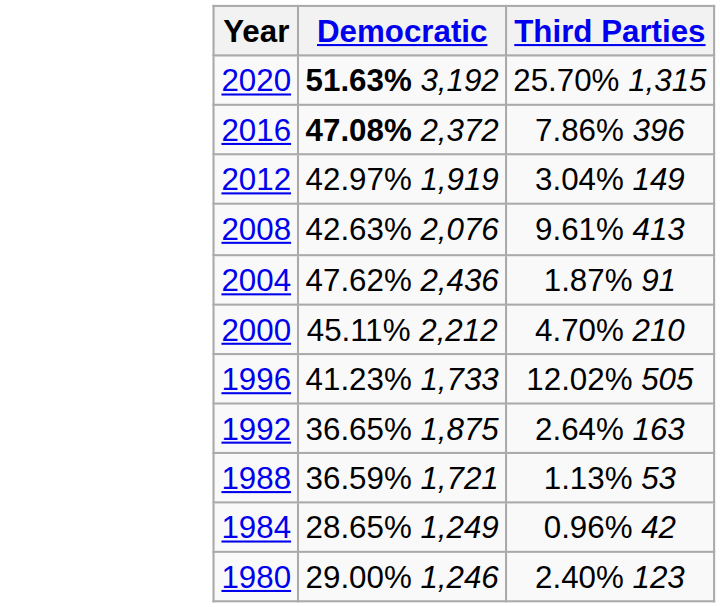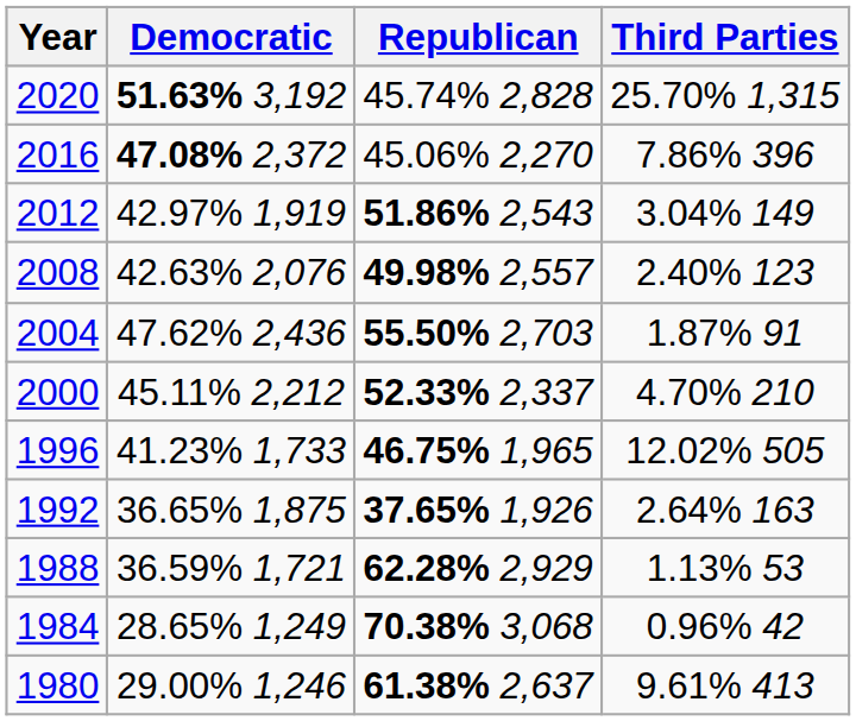+ column: Republican | 45.74% 2,828 | 45.06% 2,270 | 51.86% 2,543 | 49.98% 2,557 | 55.50% 2,703 | 52.33% 2,337 | 46.75% 1,965 | 37.65% 1,926 | 62.28% 2,929 | 70.38% 3,068 | 61.38% 2,637
2008 | Third Parties: 9.61% 413 -> 2.40% 123
1980 | Third Parties: 2.40% 123 -> 9.61% 413
